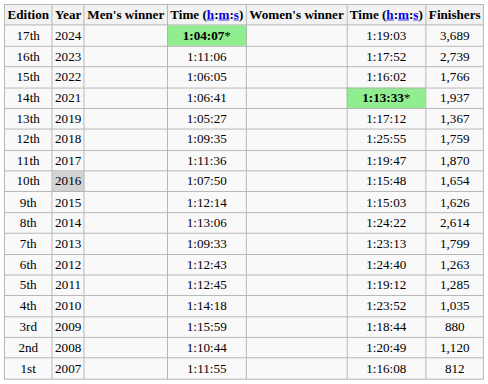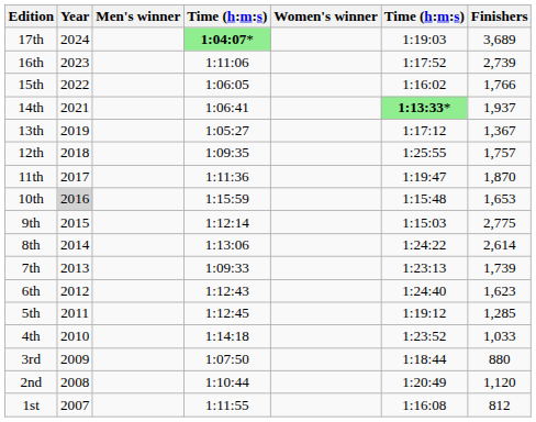12th | Finishers: 1,759 -> 1,757
10th | column 4: 1:07:50 -> 1:15:59
10th | Finishers: 1,654 -> 1,653
9th | Finishers: 1,626 -> 2,775
7th | Finishers: 1,799 -> 1,739
6th | Finishers: 1,263 -> 1,623
4th | Finishers: 1,035 -> 1,033
3rd | column 4: 1:15:59 -> 1:07:50
